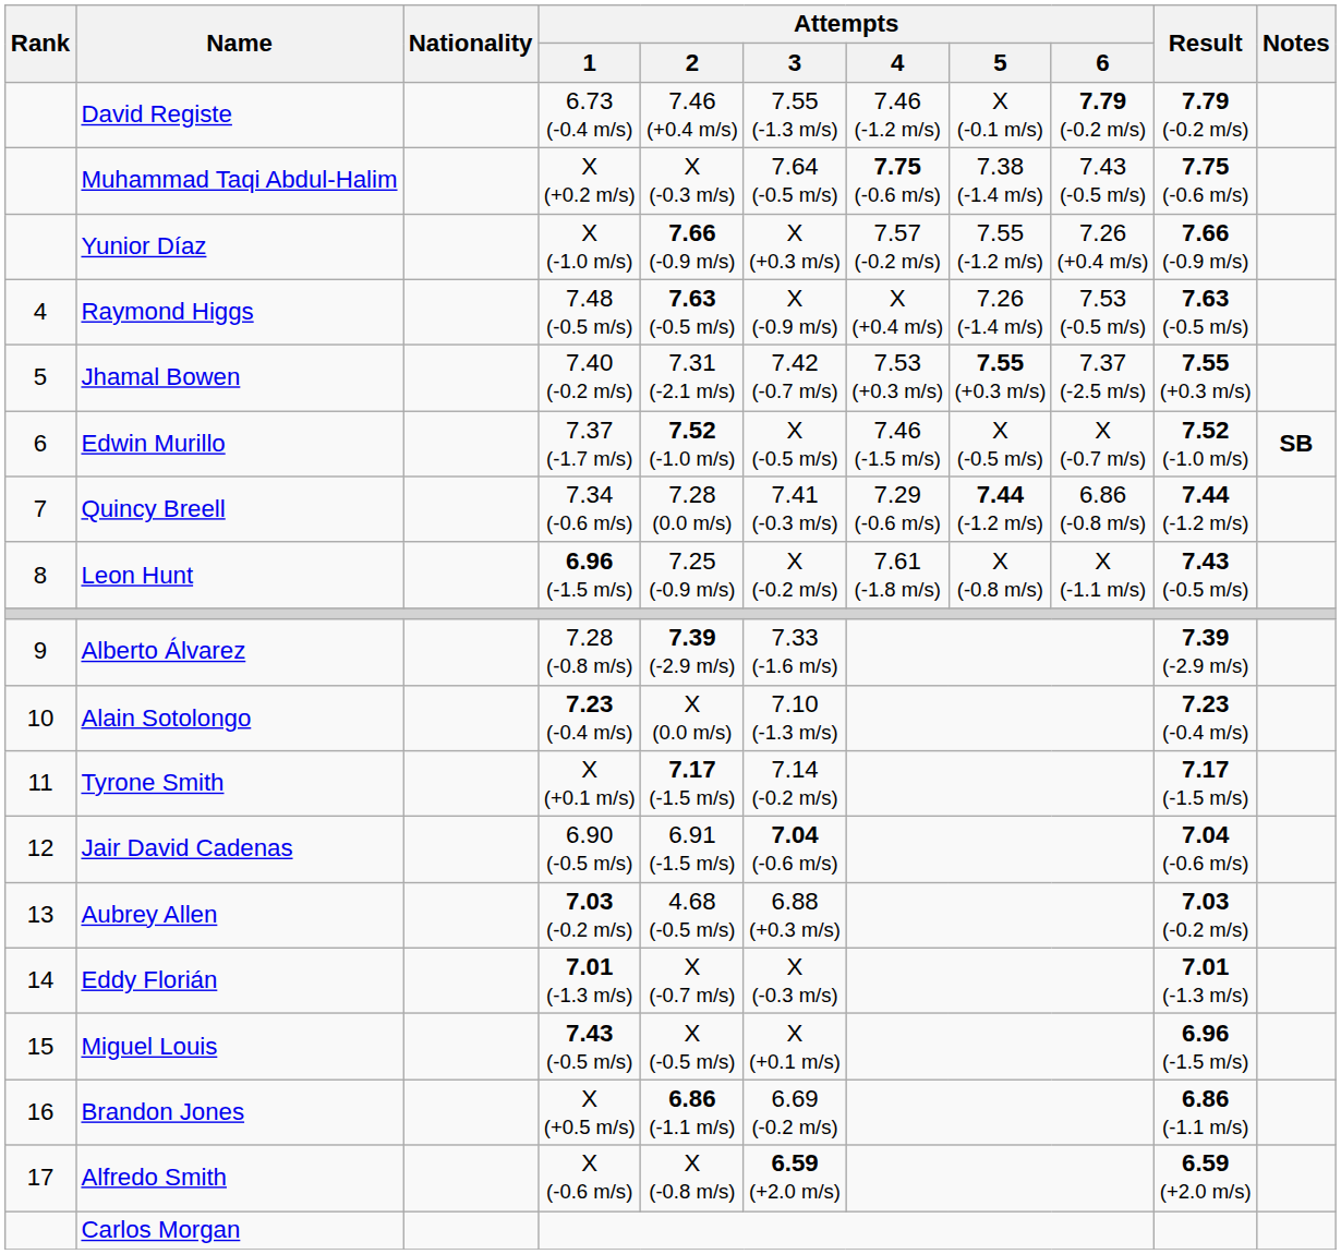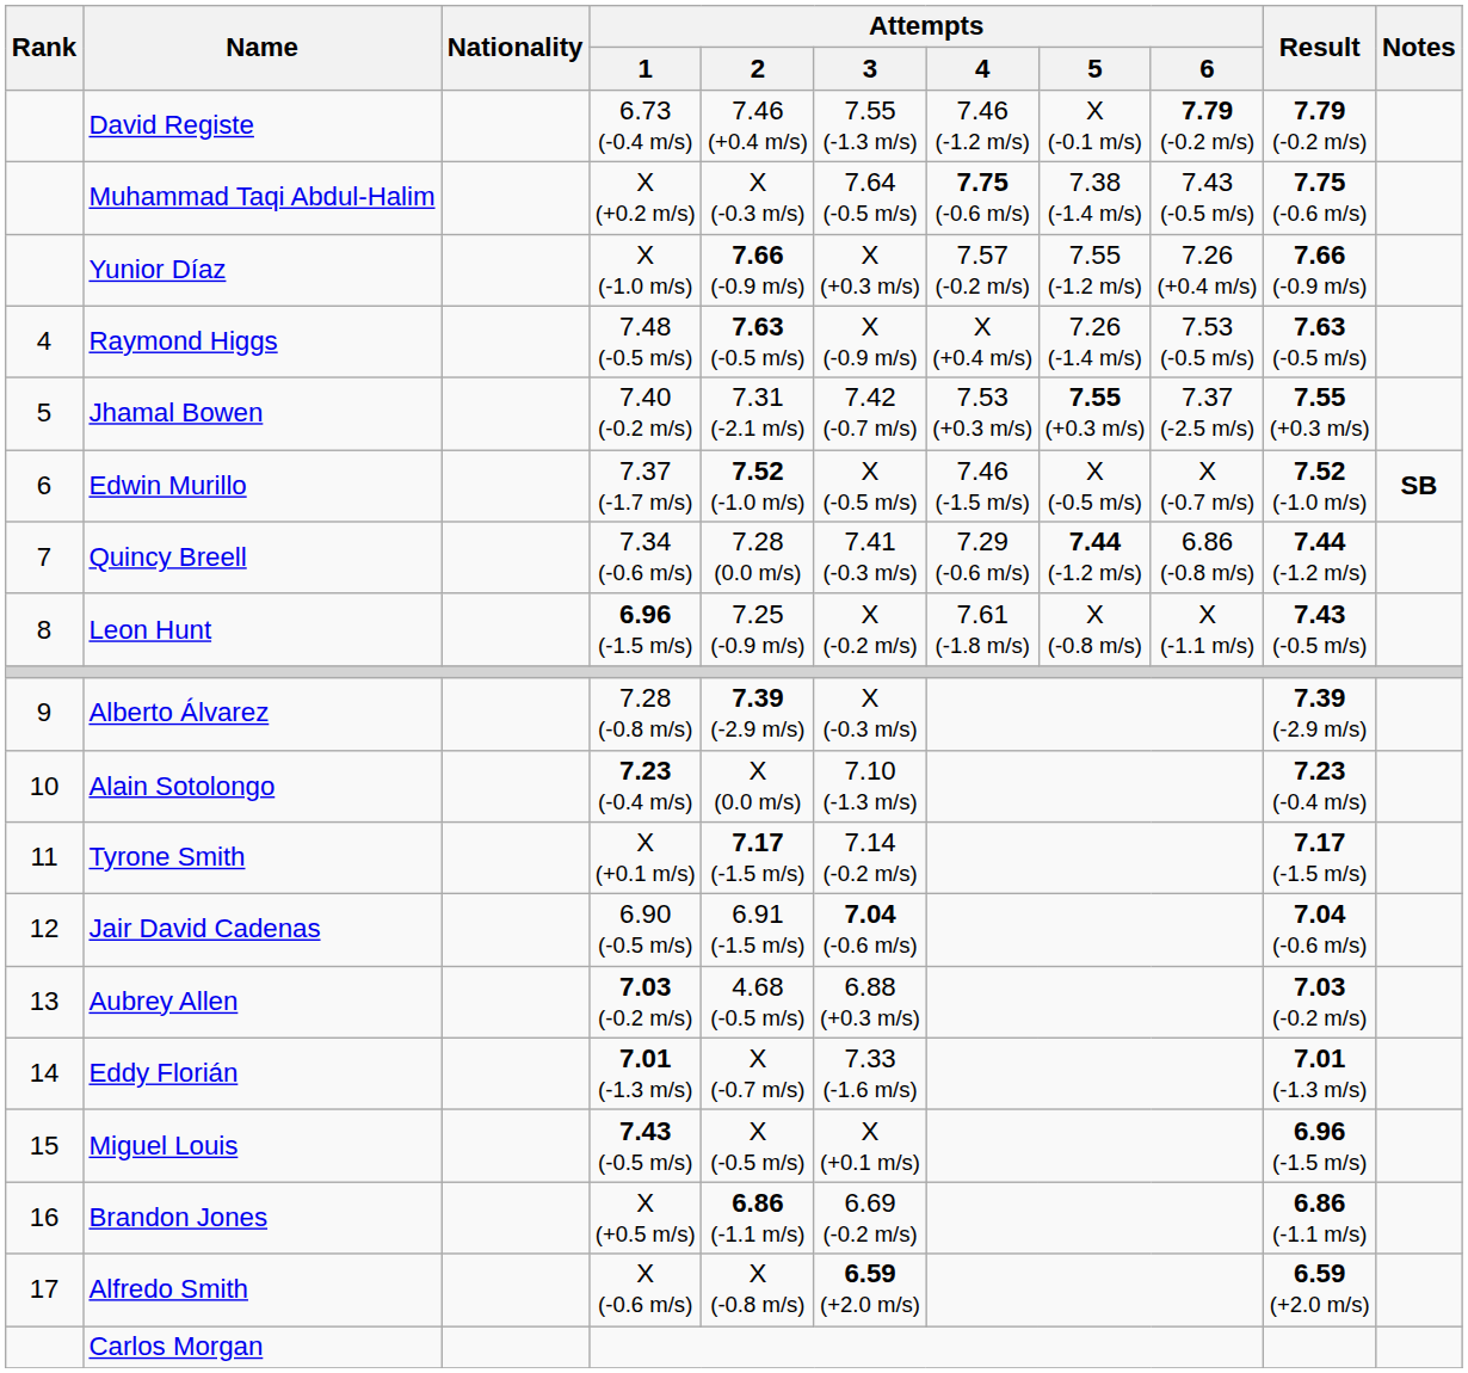Alberto Álvarez | Attempts / 3: 7.33 (-1.6 m/s) -> X (-0.3 m/s)
Eddy Florián | Attempts / 3: X (-0.3 m/s) -> 7.33 (-1.6 m/s)
